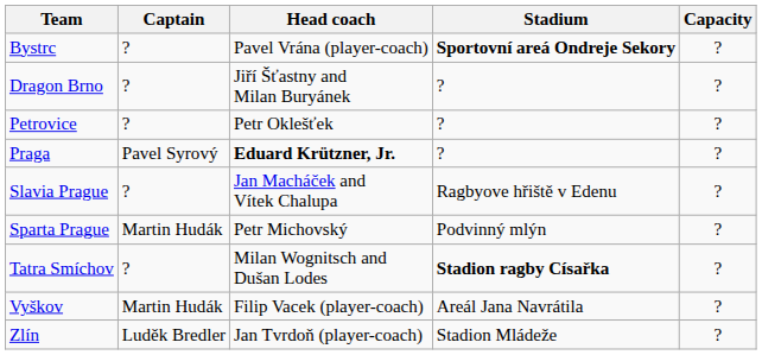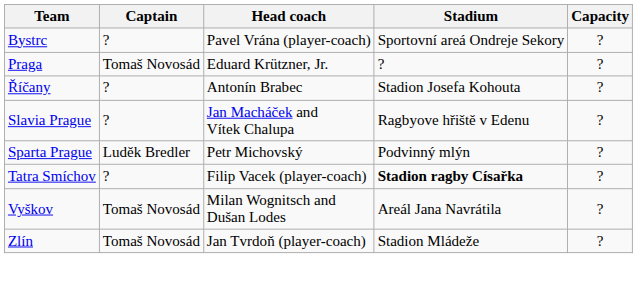Bystrc | Stadium: bold -> normal
- row: Dragon Brno | ? | Jiří Šťastny and Milan Buryánek | ? | ?
- row: Petrovice | ? | Petr Oklešťek | ? | ?
Praga | Captain: Pavel Syrový -> Tomaš Novosád
Praga | Head coach: bold -> normal
+ row: Říčany | ? | Antonín Brabec | Stadion Josefa Kohouta | ?
Sparta Prague | Captain: Martin Hudák -> Luděk Bredler
Tatra Smíchov | Head coach: Milan Wognitsch and Dušan Lodes -> Filip Vacek (player-coach)
Vyškov | Captain: Martin Hudák -> Tomaš Novosád
Vyškov | Head coach: Filip Vacek (player-coach) -> Milan Wognitsch and Dušan Lodes
Zlín | Captain: Luděk Bredler -> Tomaš Novosád
